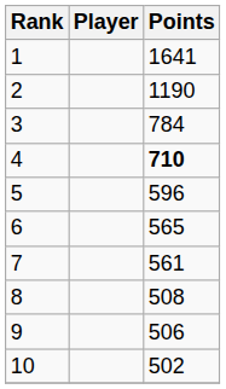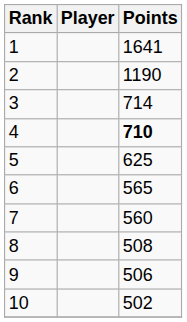3 | Points: 784 -> 714
5 | Points: 596 -> 625
7 | Points: 561 -> 560
